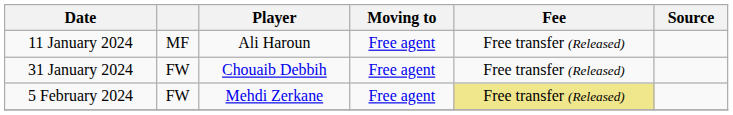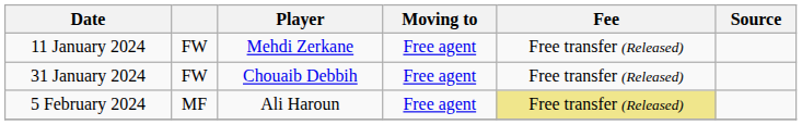11 January 2024 | column 2: MF -> FW
11 January 2024 | Player: Ali Haroun -> Mehdi Zerkane
5 February 2024 | column 2: FW -> MF
5 February 2024 | Player: Mehdi Zerkane -> Ali Haroun
